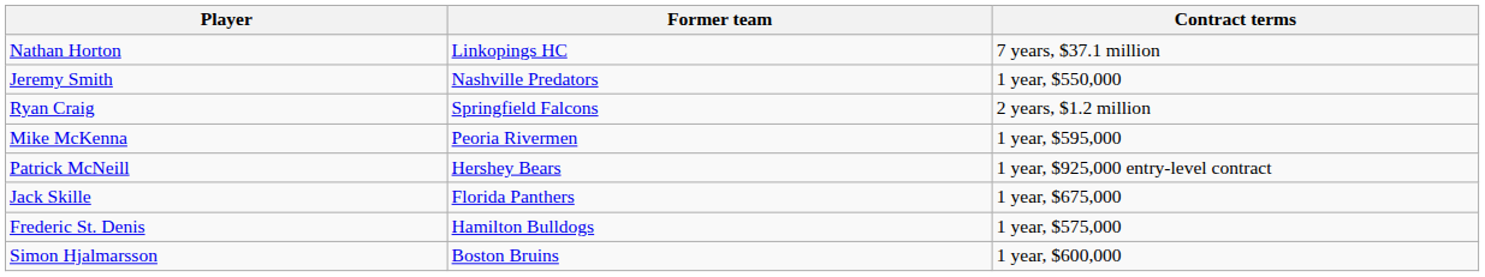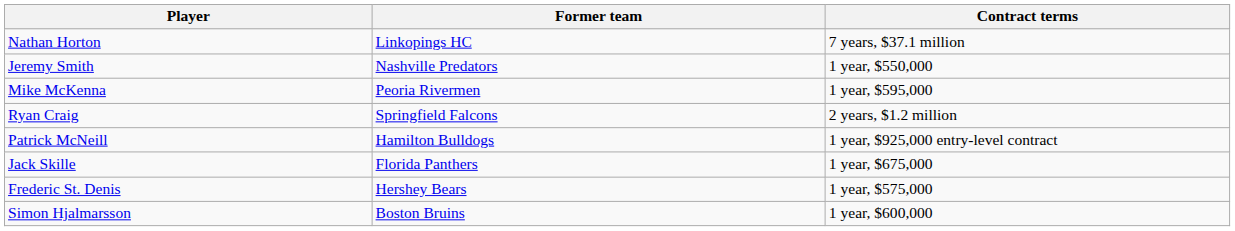rows swapped: Ryan Craig <-> Mike McKenna
Patrick McNeill | Former team: Hershey Bears -> Hamilton Bulldogs
Frederic St. Denis | Former team: Hamilton Bulldogs -> Hershey Bears
